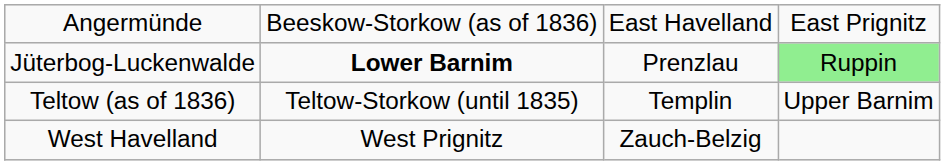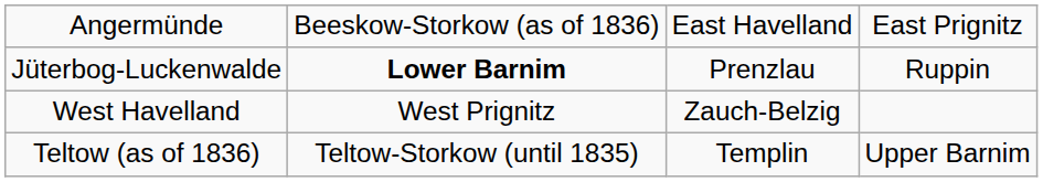Jüterbog-Luckenwalde | column 4: lightgreen background -> no background
rows swapped: Teltow (as of 1836) <-> West Havelland
